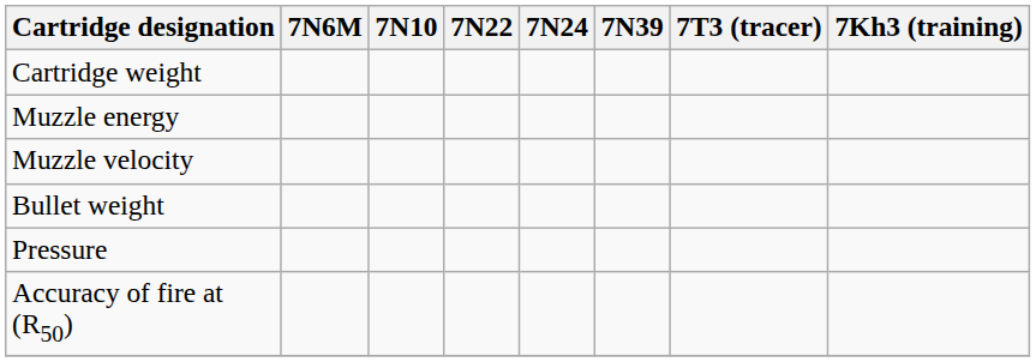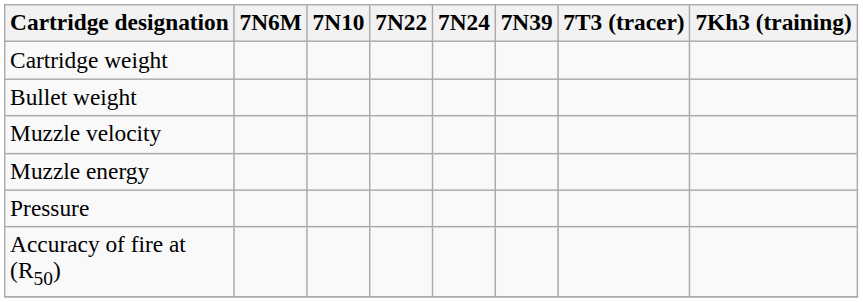rows swapped: Bullet weight <-> Muzzle energy
